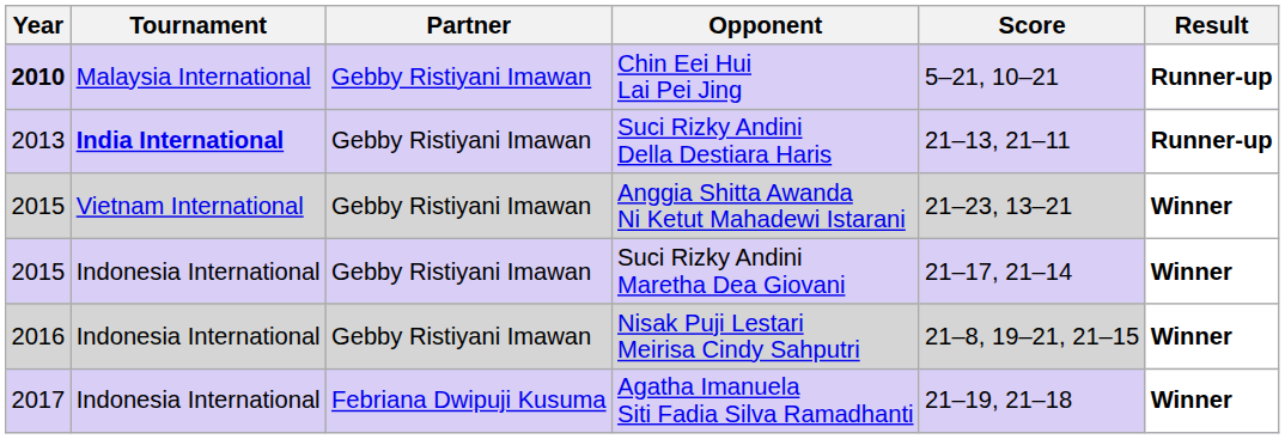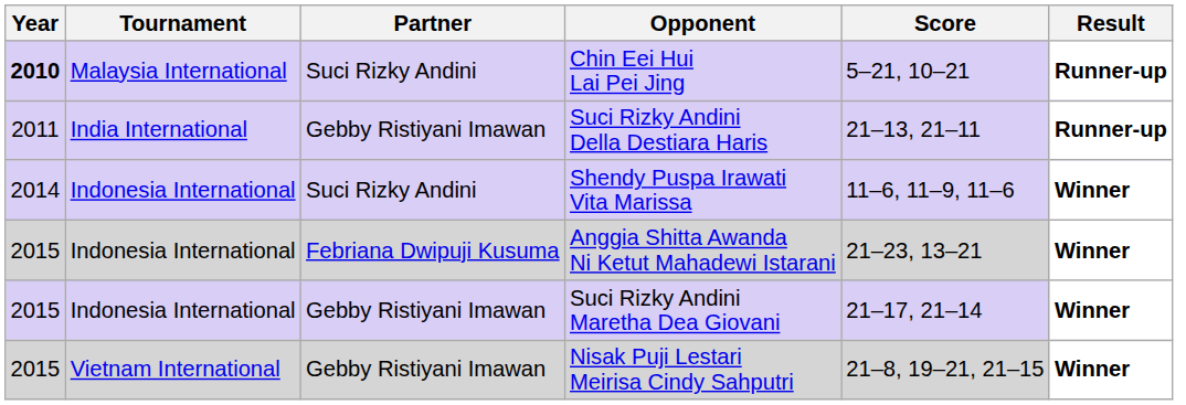Chin Eei Hui Lai Pei Jing | Partner: Gebby Ristiyani Imawan -> Suci Rizky Andini
Suci Rizky Andini Della Destiara Haris | Year: 2013 -> 2011
Suci Rizky Andini Della Destiara Haris | Tournament: bold -> normal
+ row: 2014 | Indonesia International | Suci Rizky Andini | Shendy Puspa Irawati Vita Marissa | 11–6, 11–9, 11–6 | Winner
Anggia Shitta Awanda Ni Ketut Mahadewi Istarani | Tournament: Vietnam International -> Indonesia International
Anggia Shitta Awanda Ni Ketut Mahadewi Istarani | Partner: Gebby Ristiyani Imawan -> Febriana Dwipuji Kusuma
Nisak Puji Lestari Meirisa Cindy Sahputri | Year: 2016 -> 2015
Nisak Puji Lestari Meirisa Cindy Sahputri | Tournament: Indonesia International -> Vietnam International
- row: 2017 | Indonesia International | Febriana Dwipuji Kusuma | Agatha Imanuela Siti Fadia Silva Ramadhanti | 21–19, 21–18 | Winner
